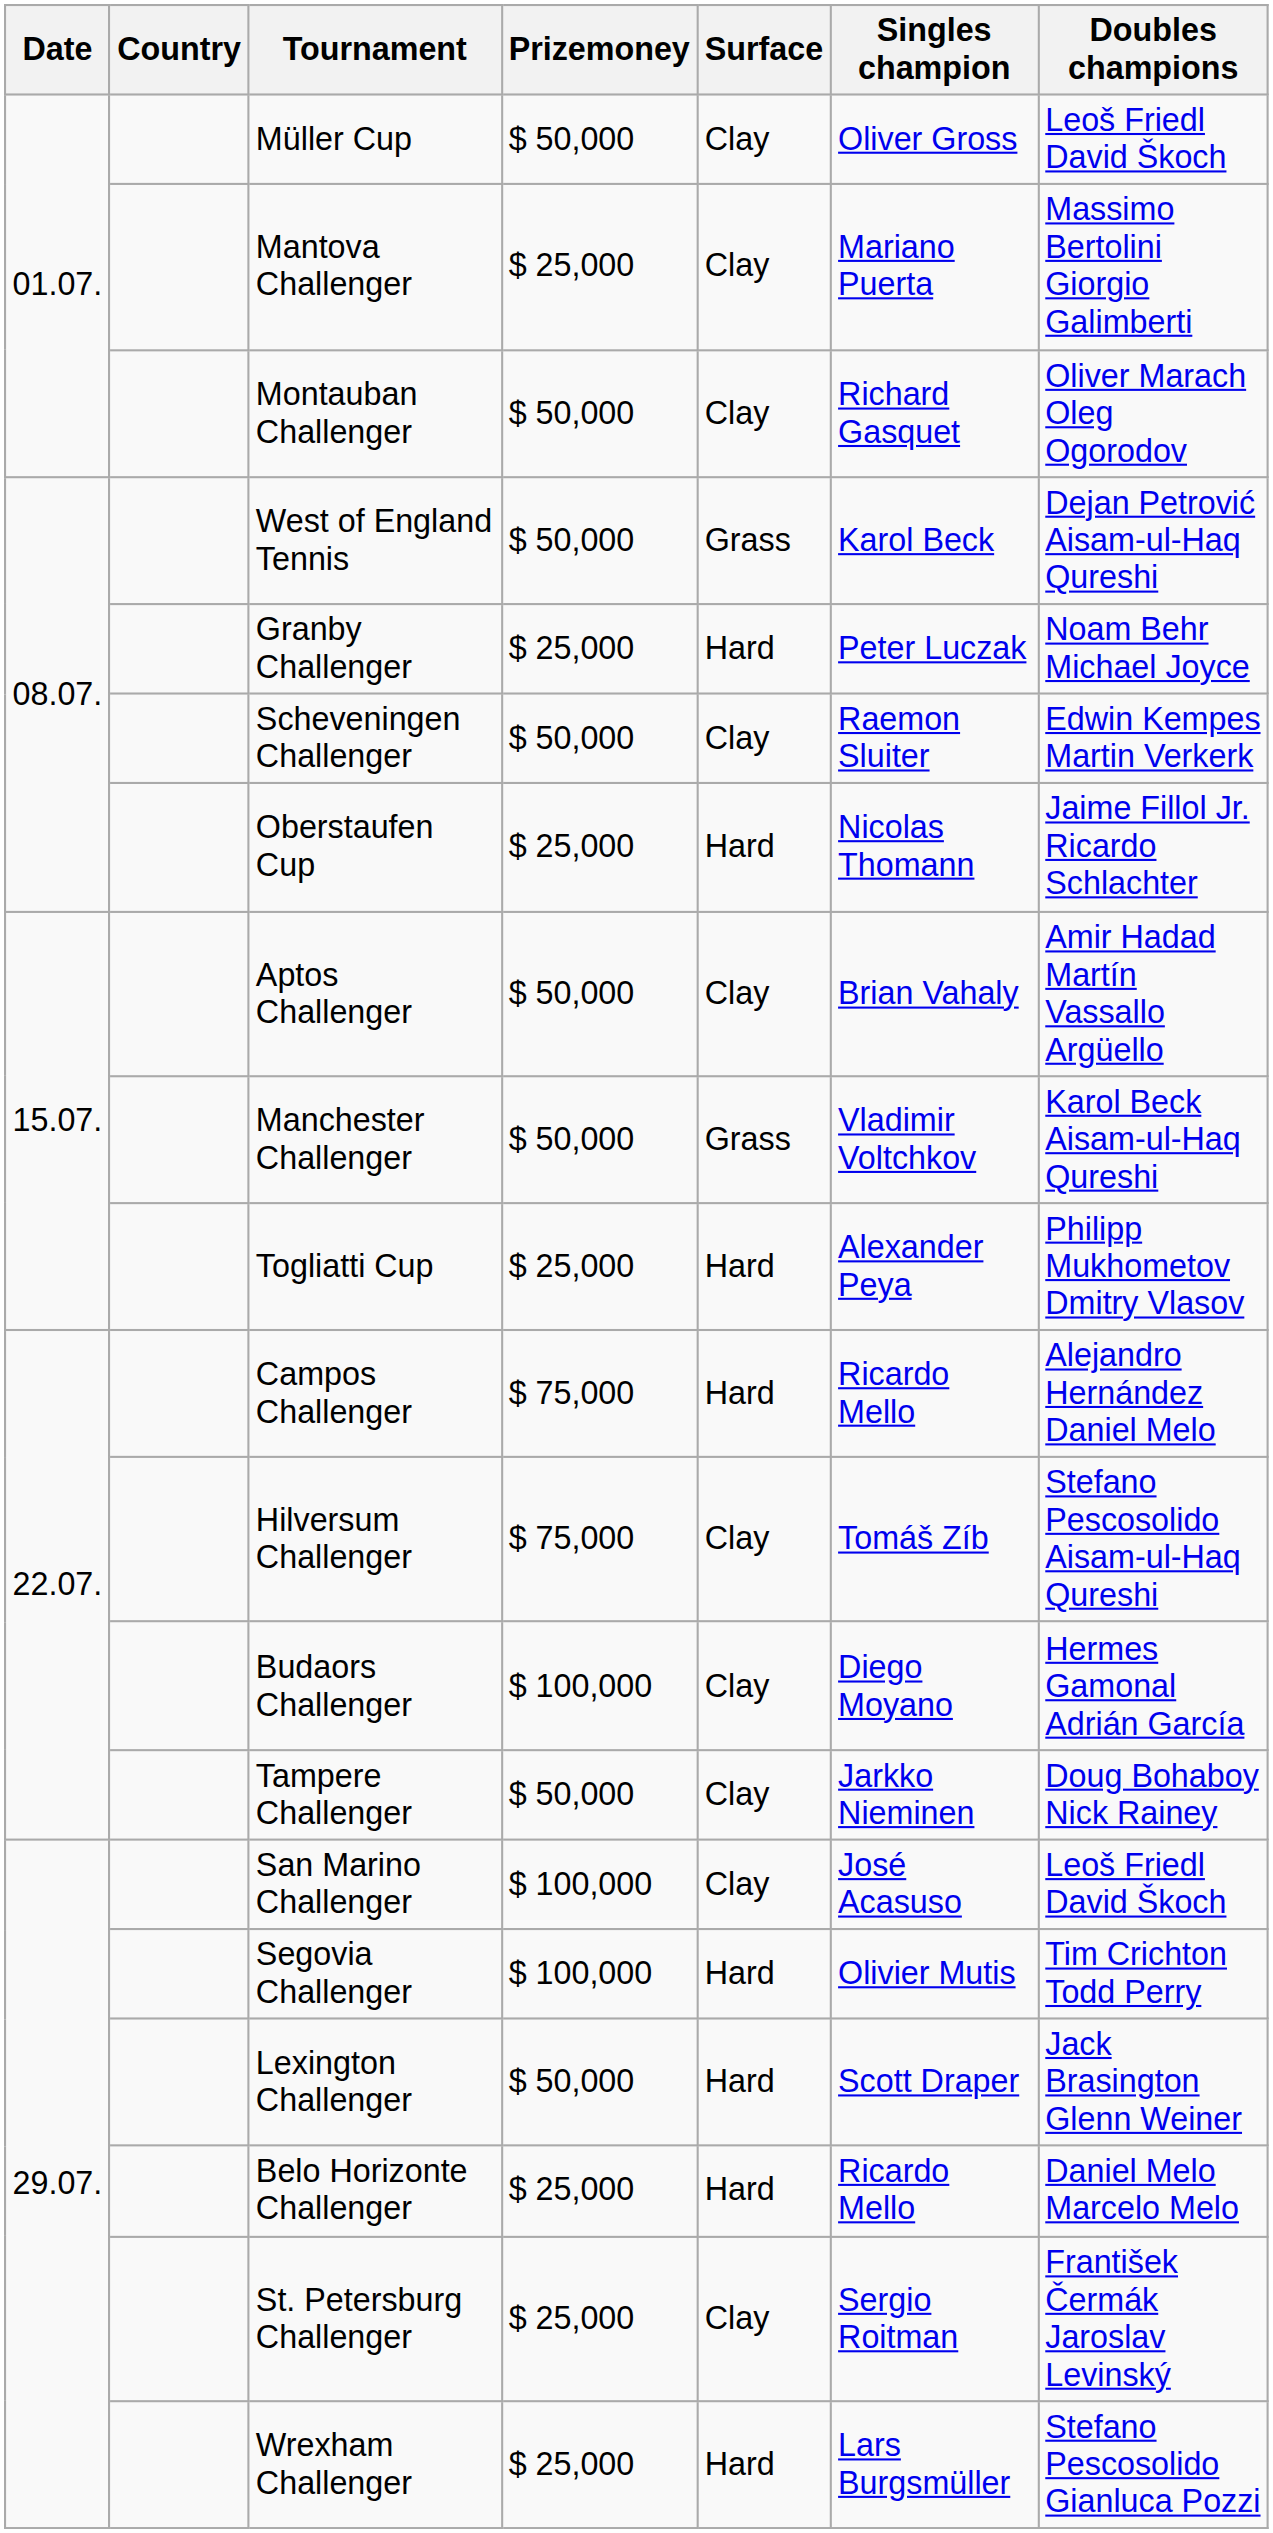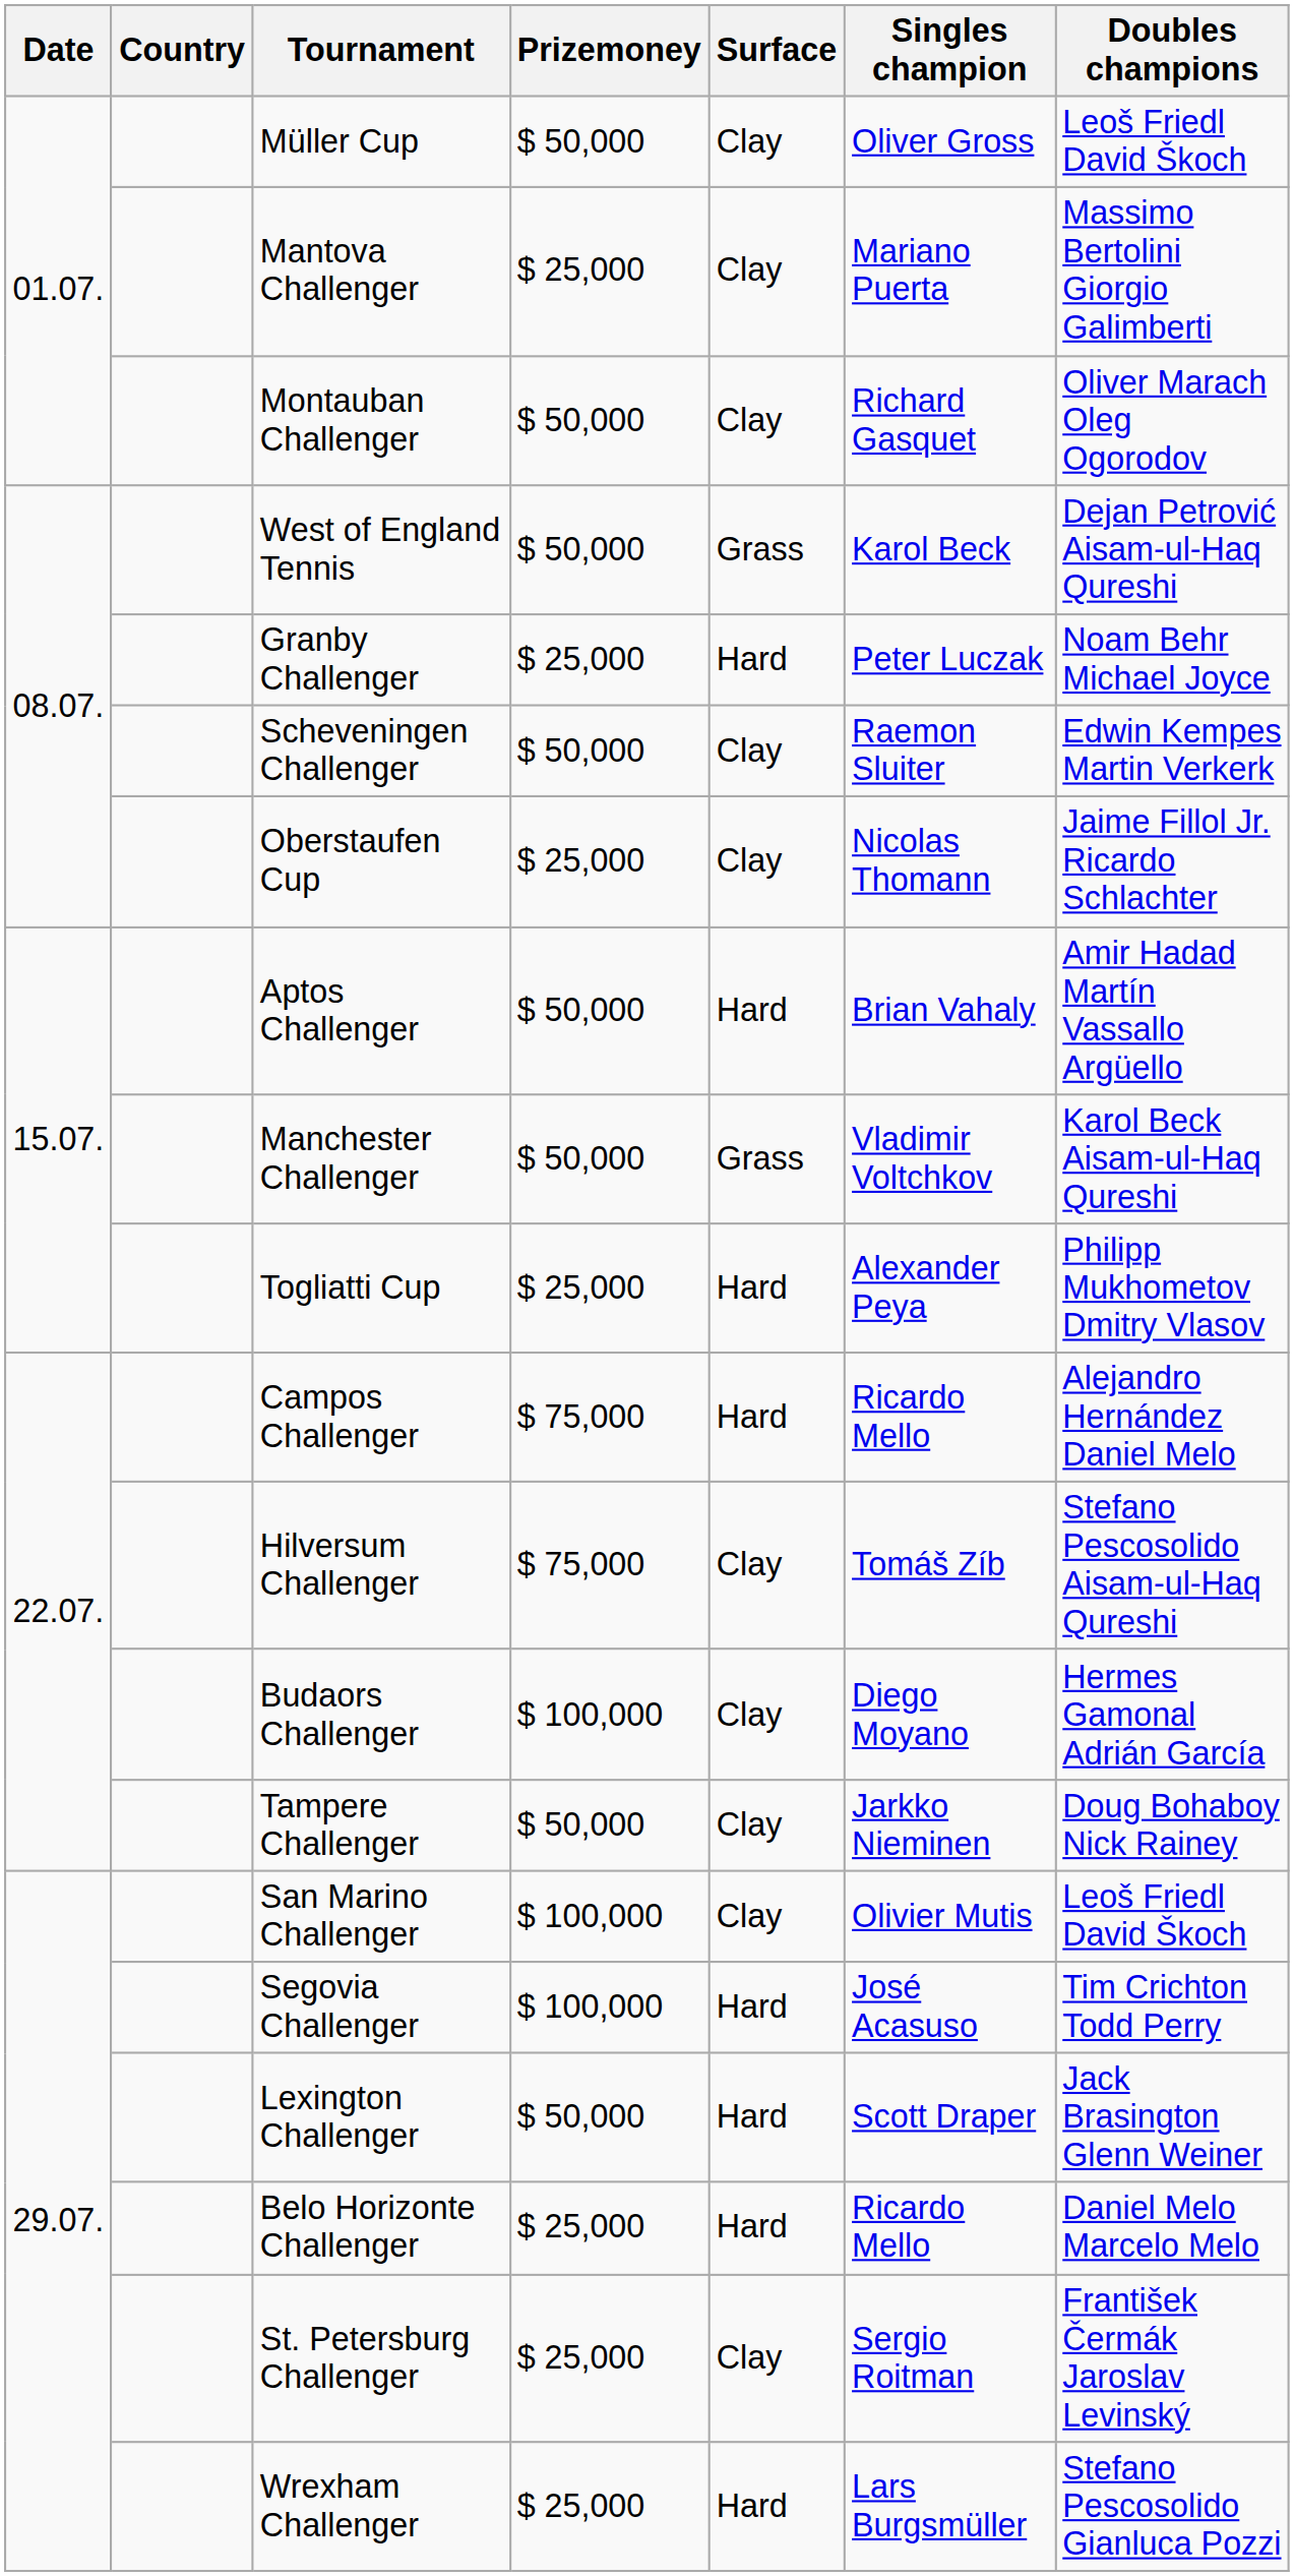Oberstaufen Cup | Surface: Hard -> Clay
Aptos Challenger | Surface: Clay -> Hard
San Marino Challenger | Singles champion: José Acasuso -> Olivier Mutis
Segovia Challenger | Singles champion: Olivier Mutis -> José Acasuso
